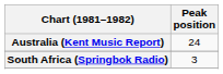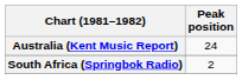South Africa (Springbok Radio) | Peak position: 3 -> 2
